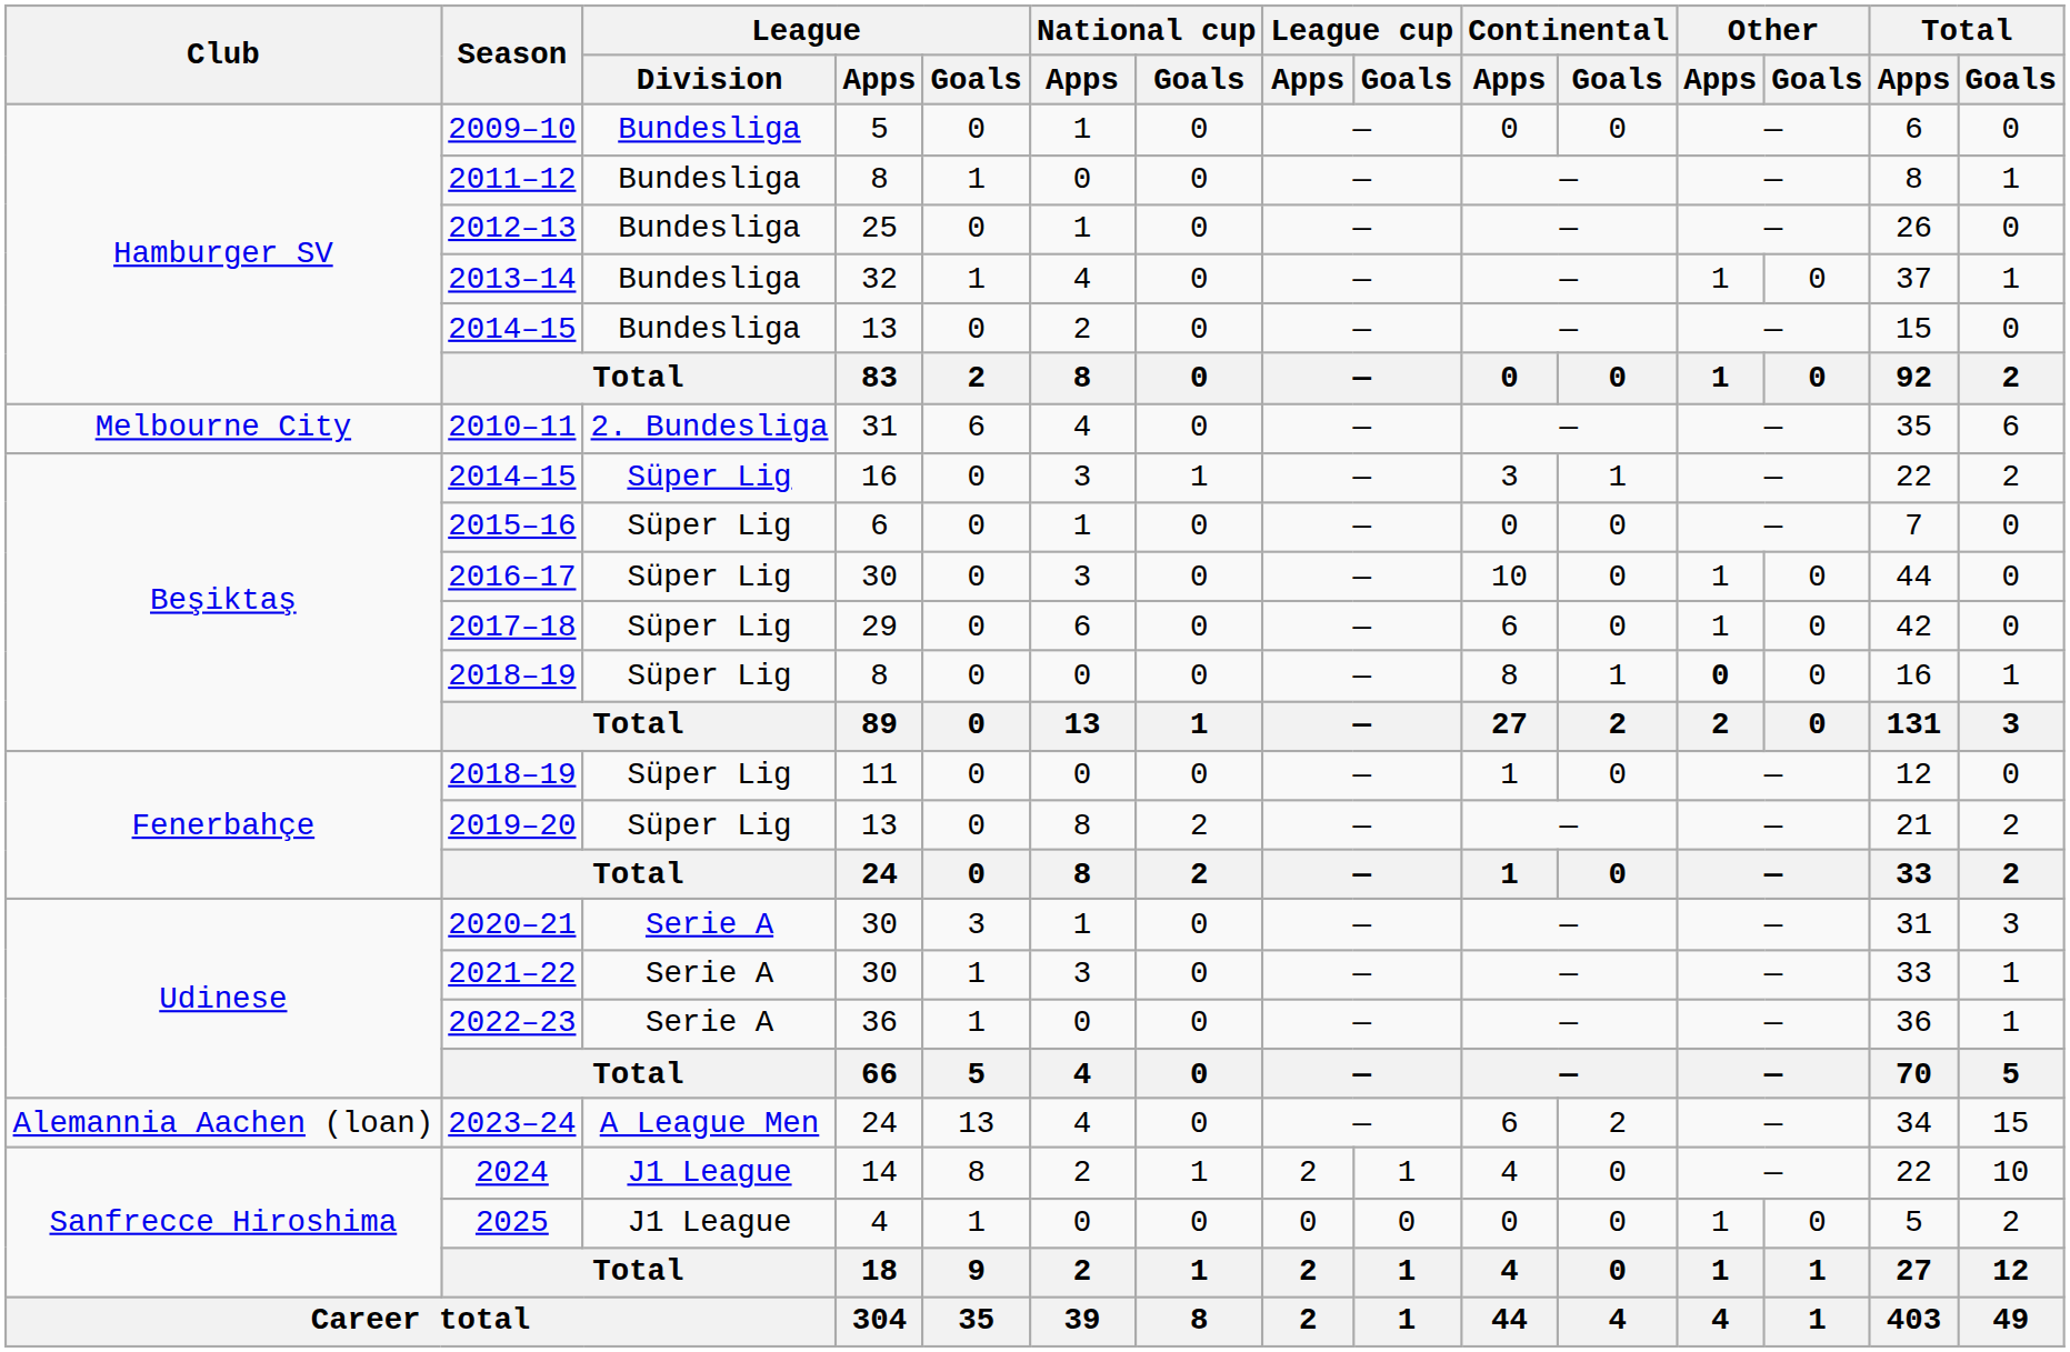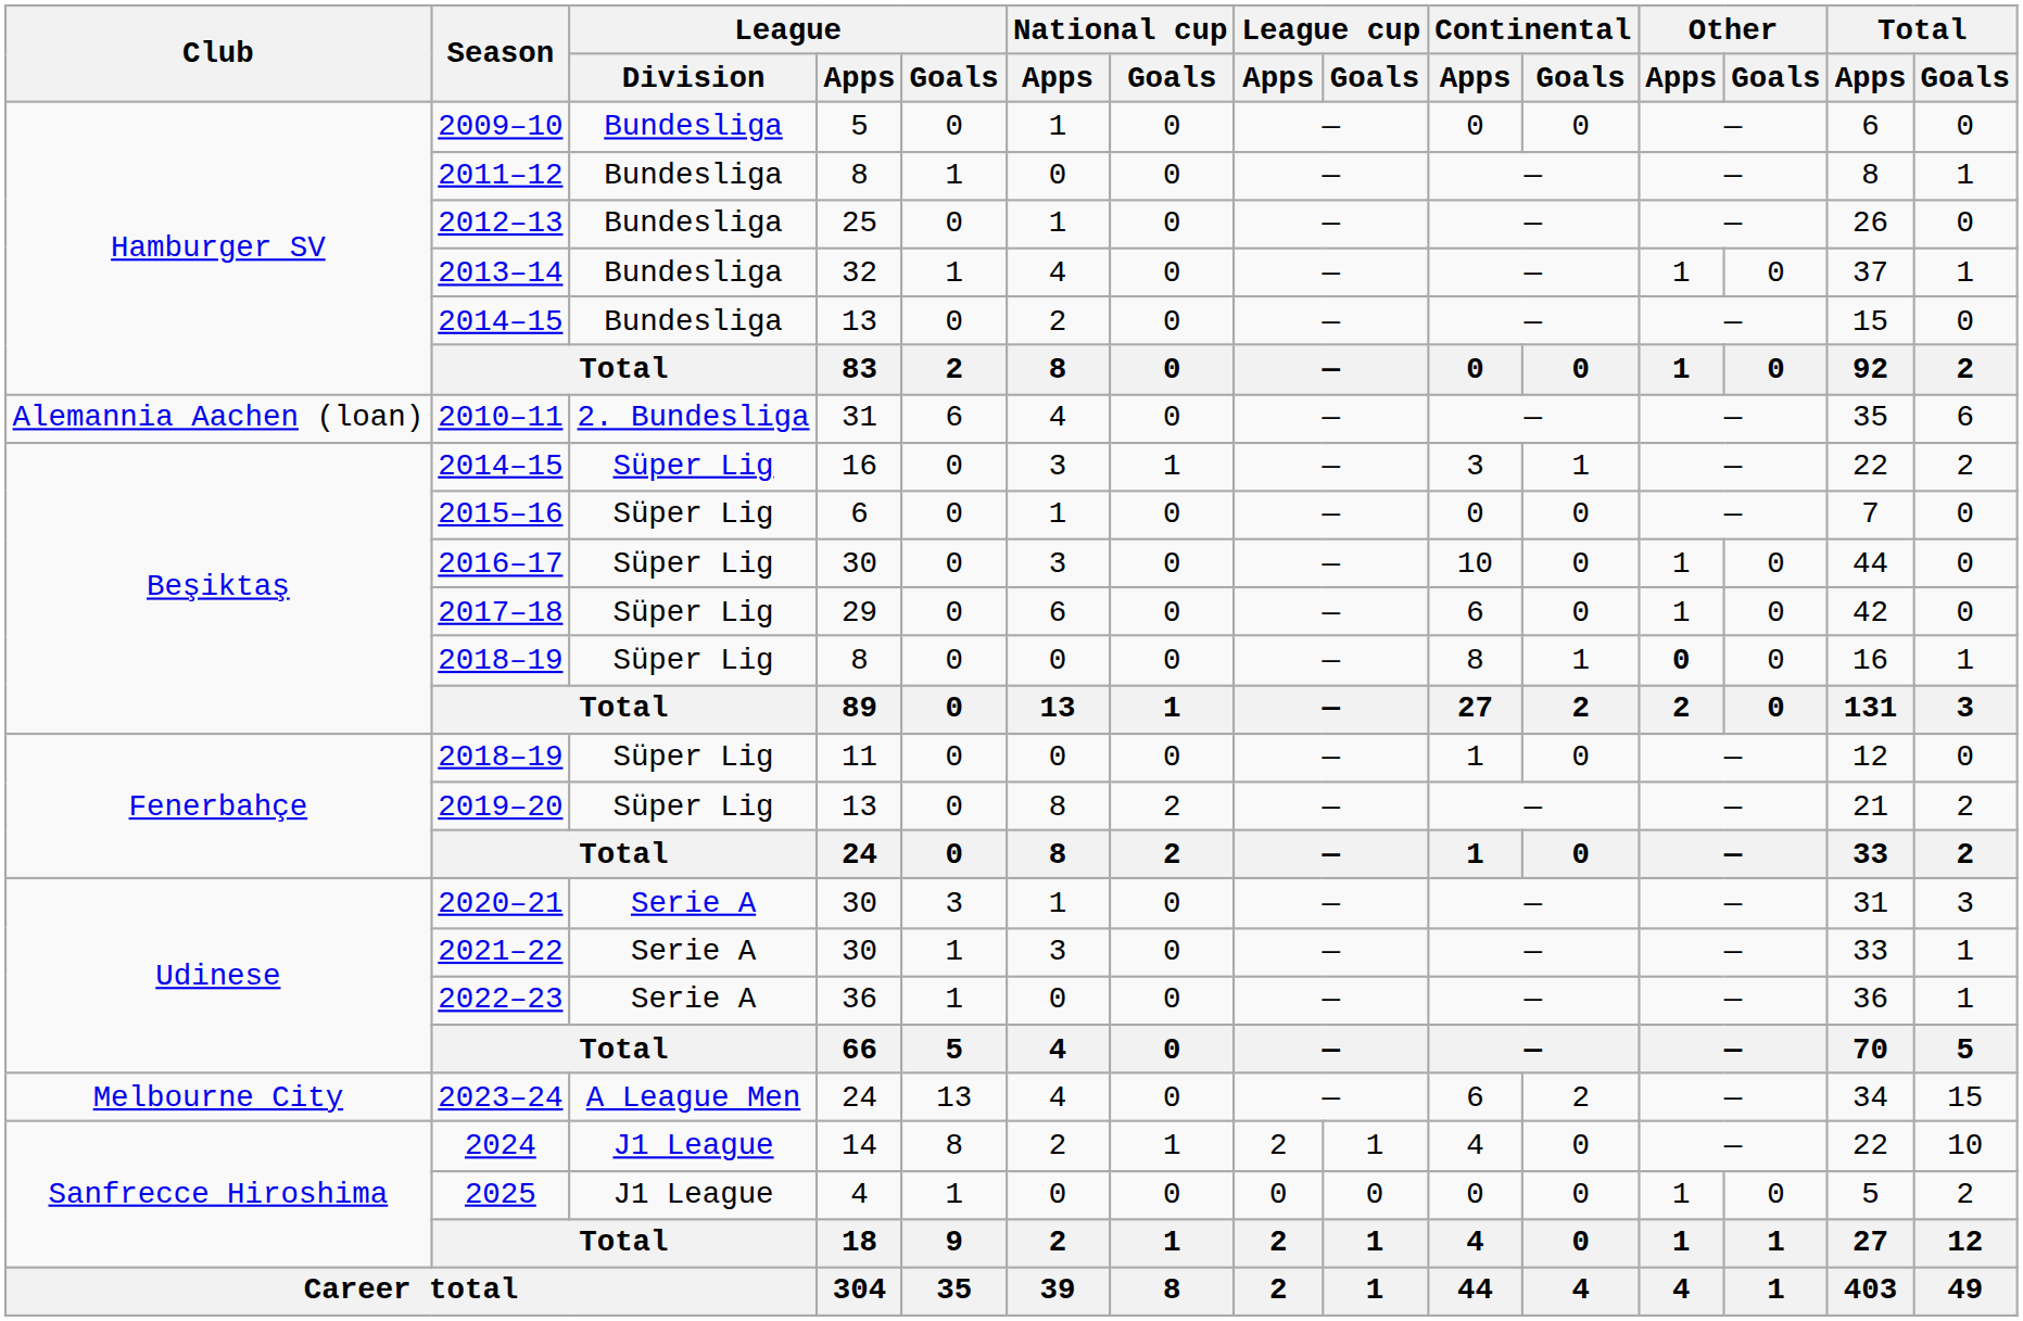2010–11 | Club: Melbourne City -> Alemannia Aachen (loan)
2023–24 | Club: Alemannia Aachen (loan) -> Melbourne City
